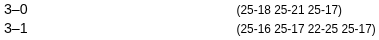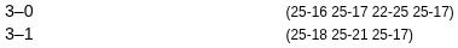3–0 | column 4: (25-18 25-21 25-17) -> (25-16 25-17 22-25 25-17)
3–1 | column 4: (25-16 25-17 22-25 25-17) -> (25-18 25-21 25-17)
